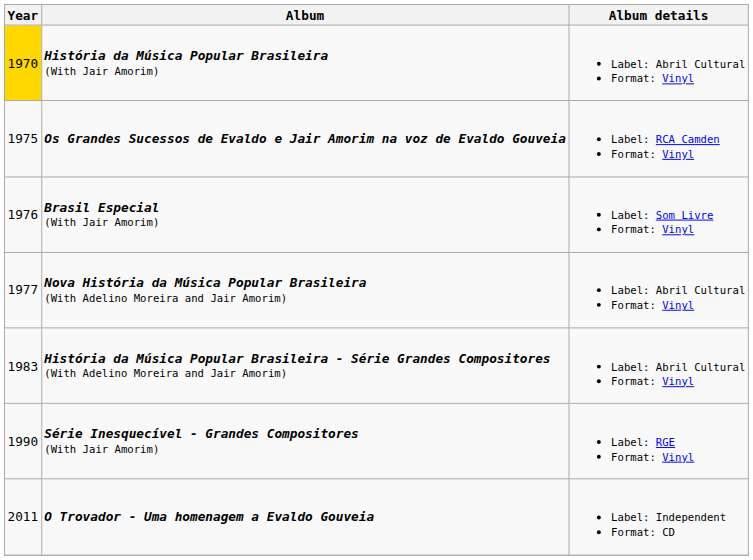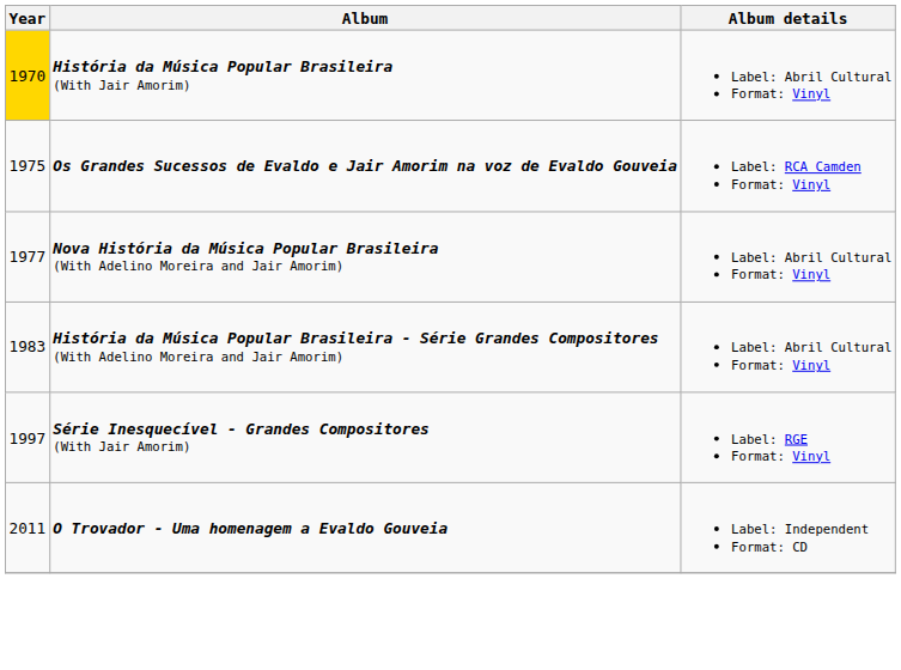- row: 1976 | Brasil Especial (With Jair Amorim) | Label: Som Livre Format: Vinyl
Série Inesquecível - Grandes Compositores (With Jair Amorim) | Year: 1990 -> 1997
